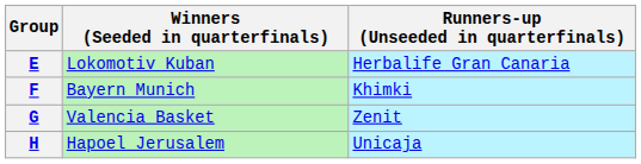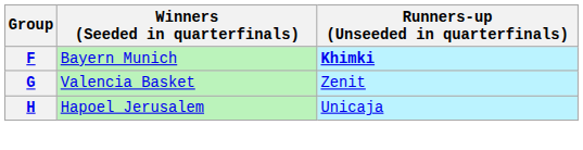- row: E | Lokomotiv Kuban | Herbalife Gran Canaria
F | Runners-up (Unseeded in quarterfinals): normal -> bold
